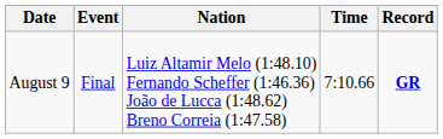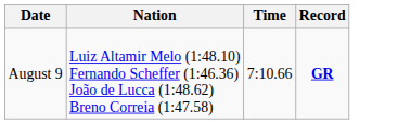- column: Event | Final
